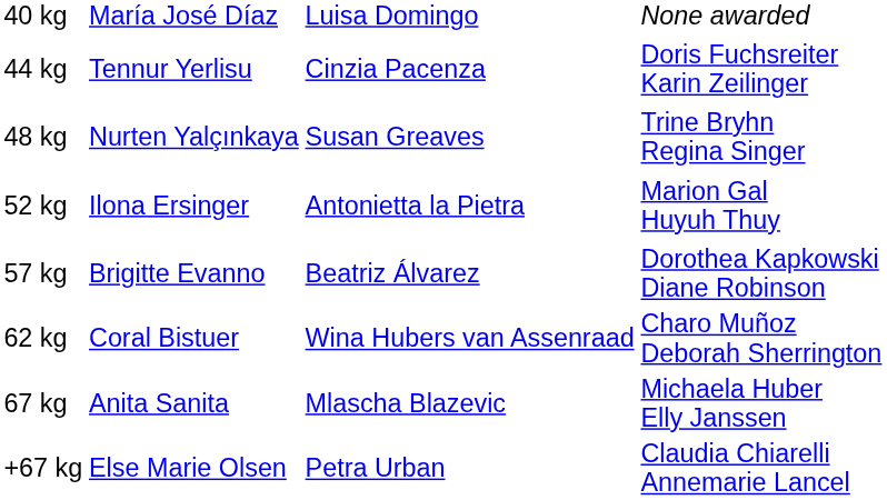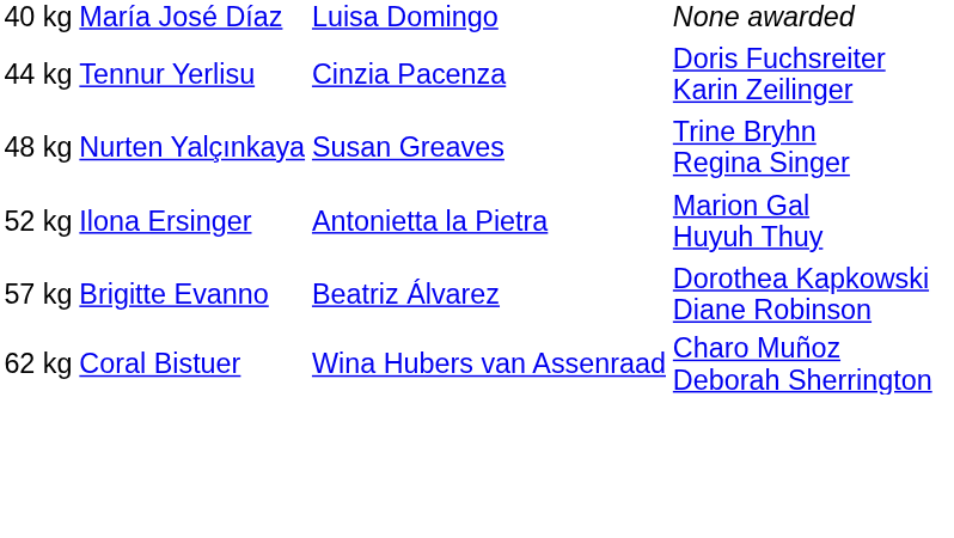- row: 67 kg | Anita Sanita | Mlascha Blazevic | Michaela Huber Elly Janssen
- row: +67 kg | Else Marie Olsen | Petra Urban | Claudia Chiarelli Annemarie Lancel
